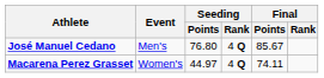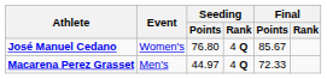José Manuel Cedano | Event: Men's -> Women's
Macarena Perez Grasset | Event: Women's -> Men's
Macarena Perez Grasset | Final / Points: 74.11 -> 72.33
